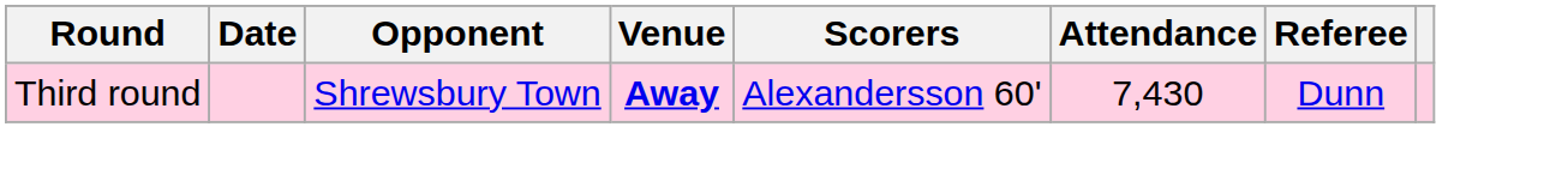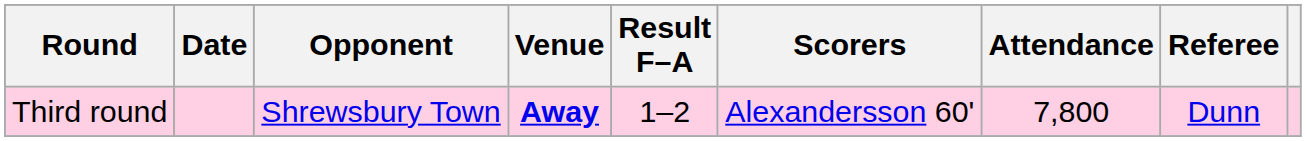+ column: Result F–A | 1–2
Third round | Attendance: 7,430 -> 7,800
